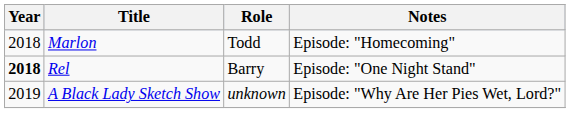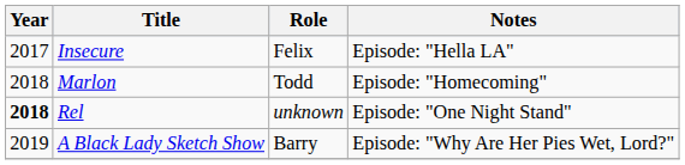+ row: 2017 | Insecure | Felix | Episode: "Hella LA"
Rel | Role: Barry -> unknown
A Black Lady Sketch Show | Role: unknown -> Barry
